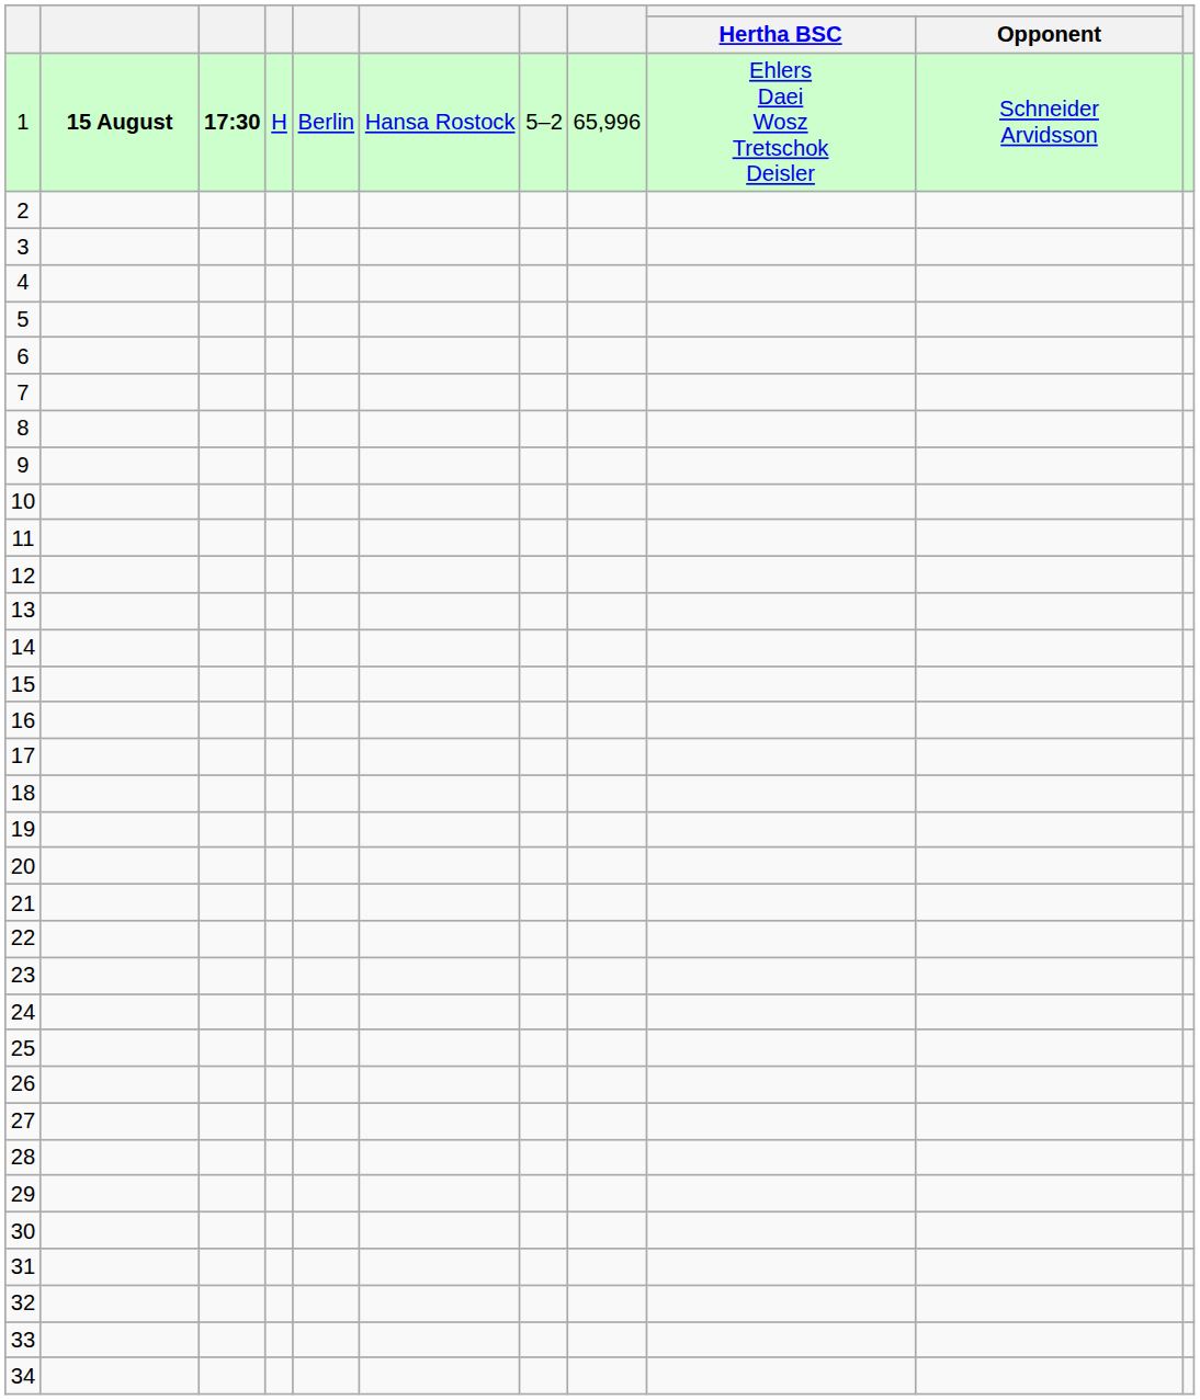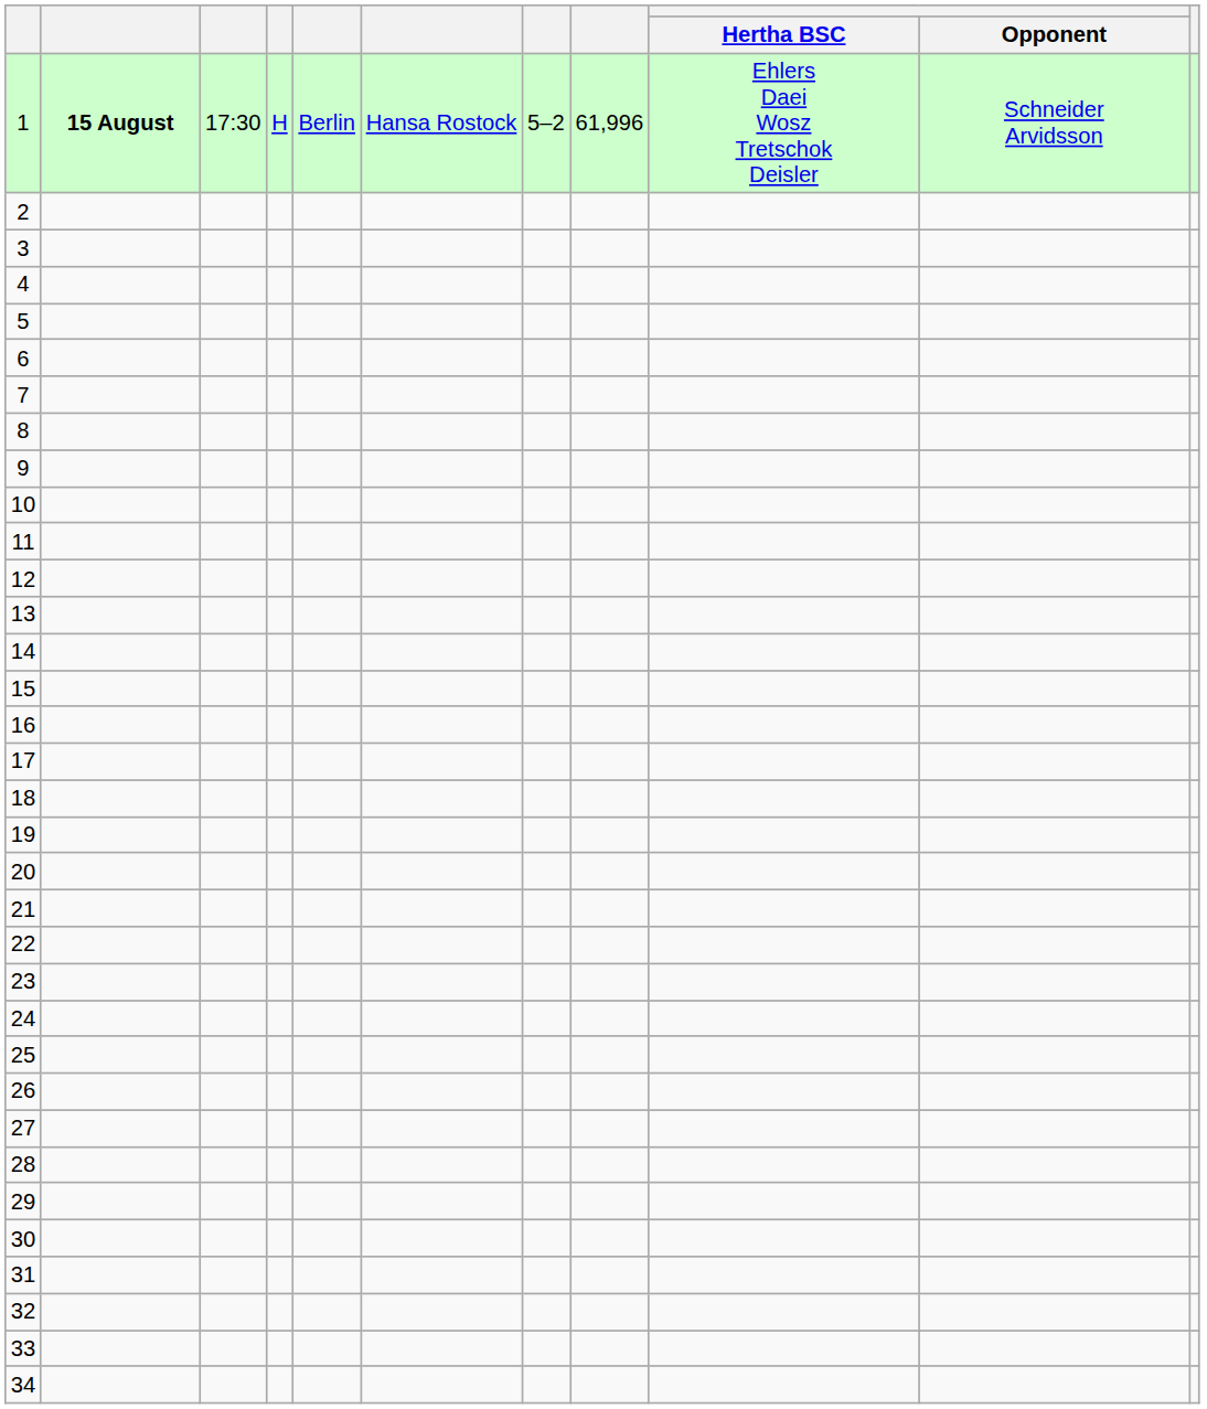1 | column 3: bold -> normal
1 | column 8: 65,996 -> 61,996
